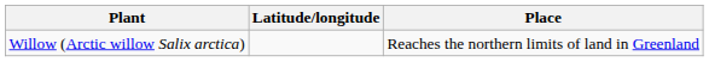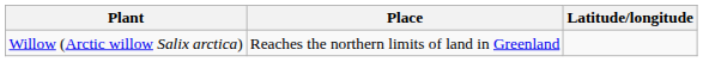columns swapped: Place <-> Latitude/longitude
